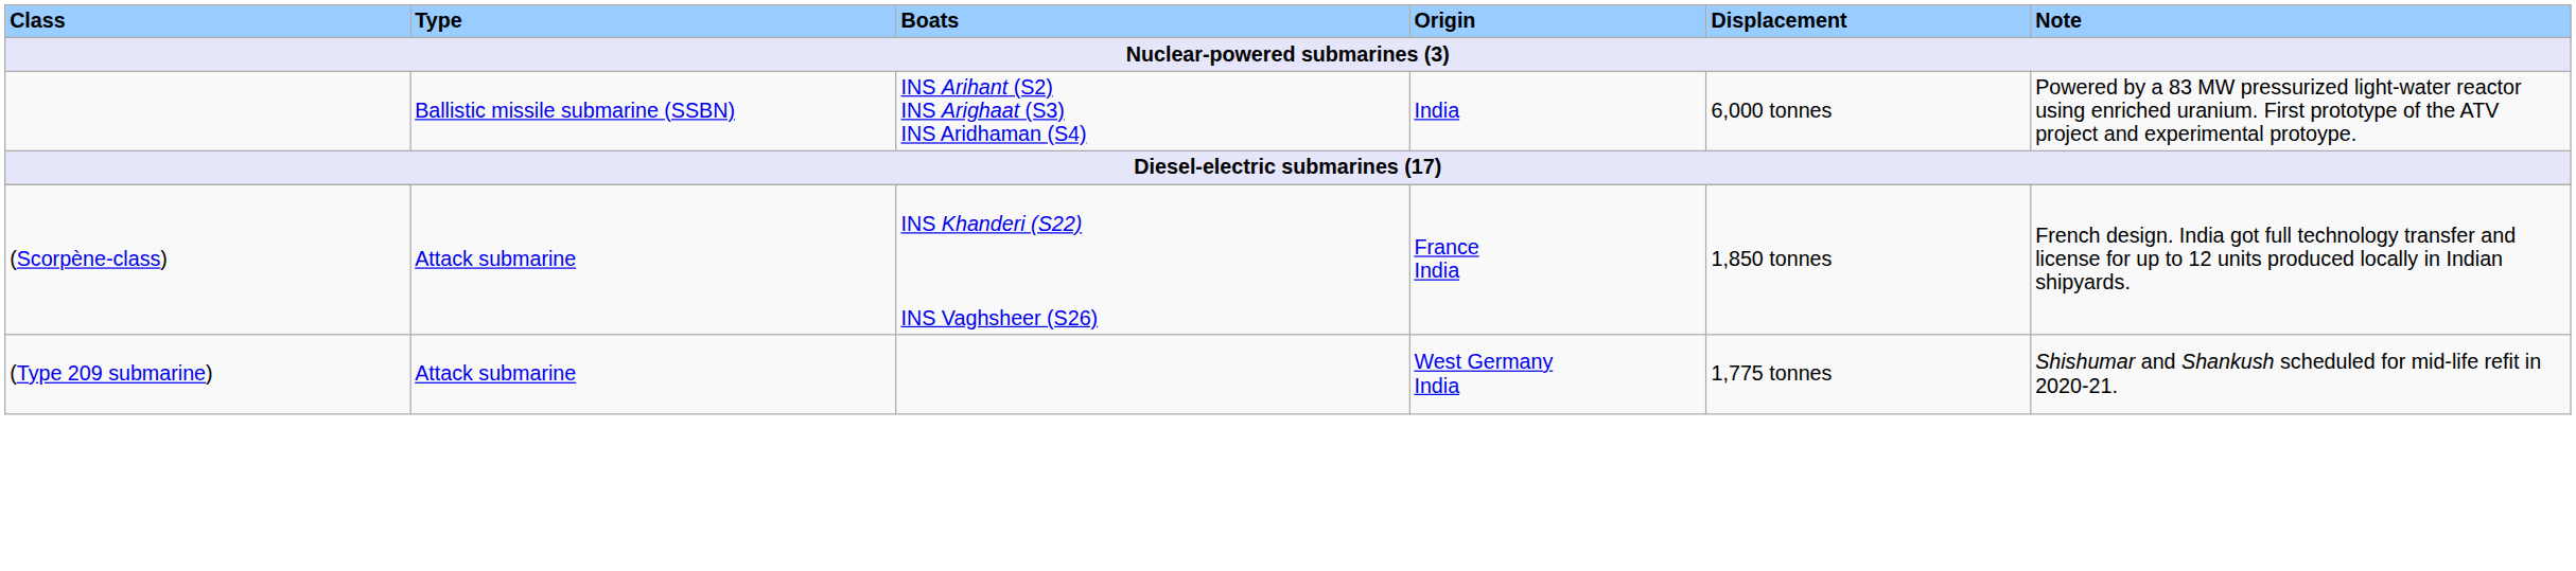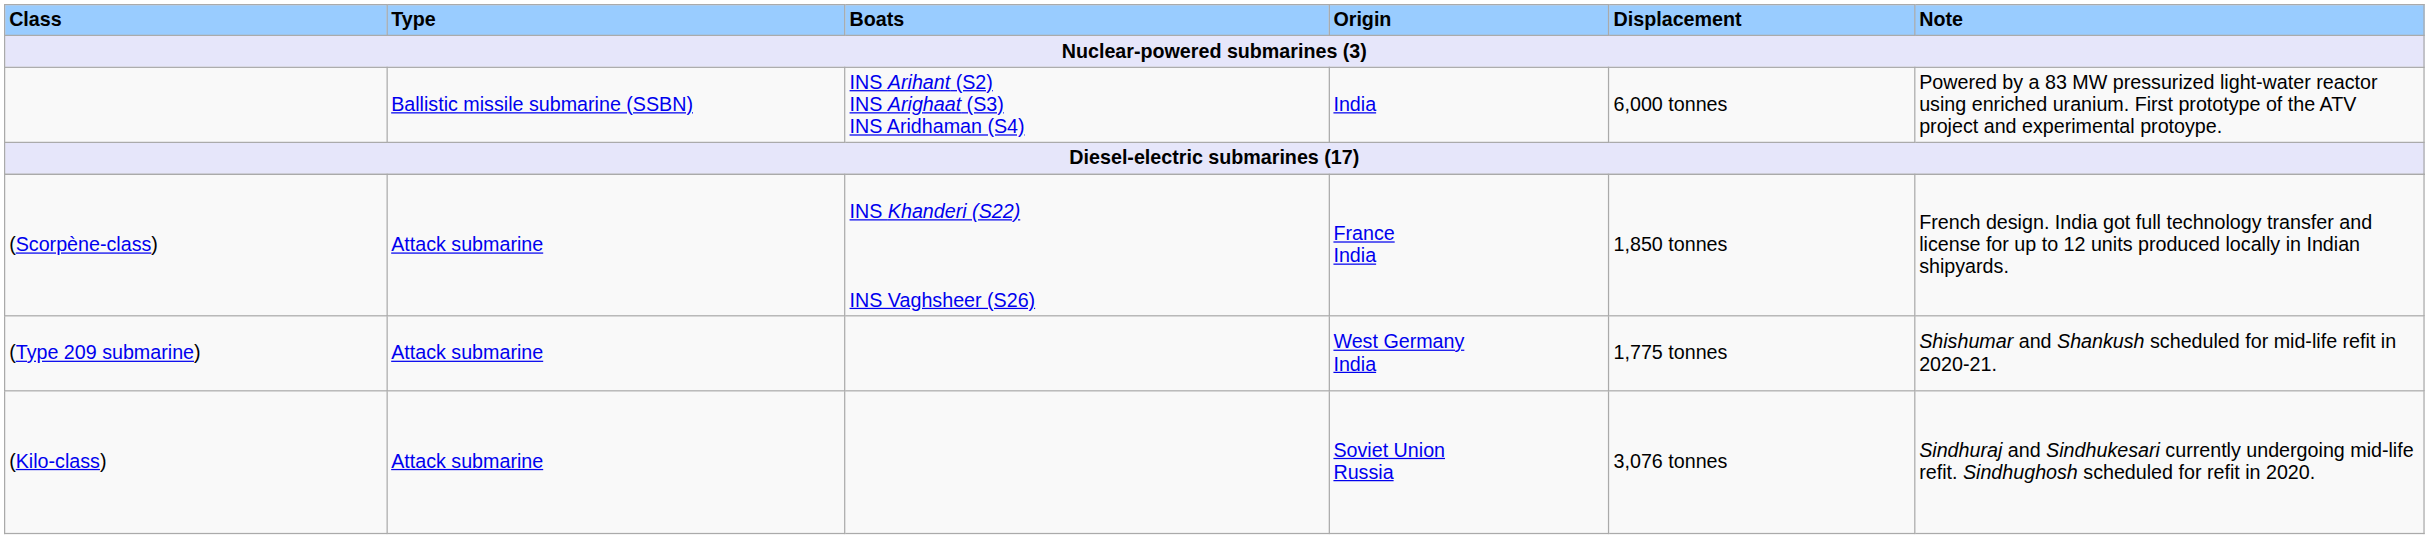+ row: (Kilo-class) | Attack submarine | Soviet Union Russia | 3,076 tonnes | Sindhuraj and Sindhukesari currently undergoing mid-life refit. Sindhughosh scheduled for refit in 2020.
